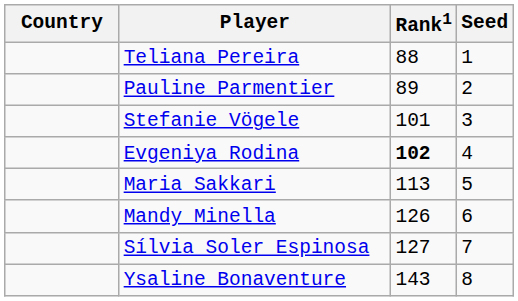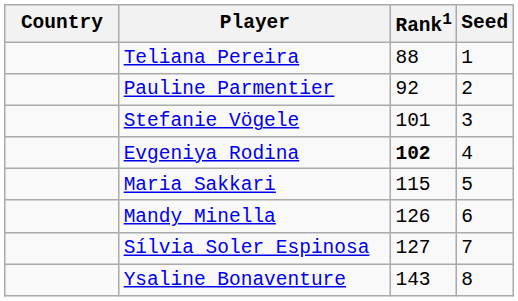Pauline Parmentier | Rank1: 89 -> 92
Maria Sakkari | Rank1: 113 -> 115
